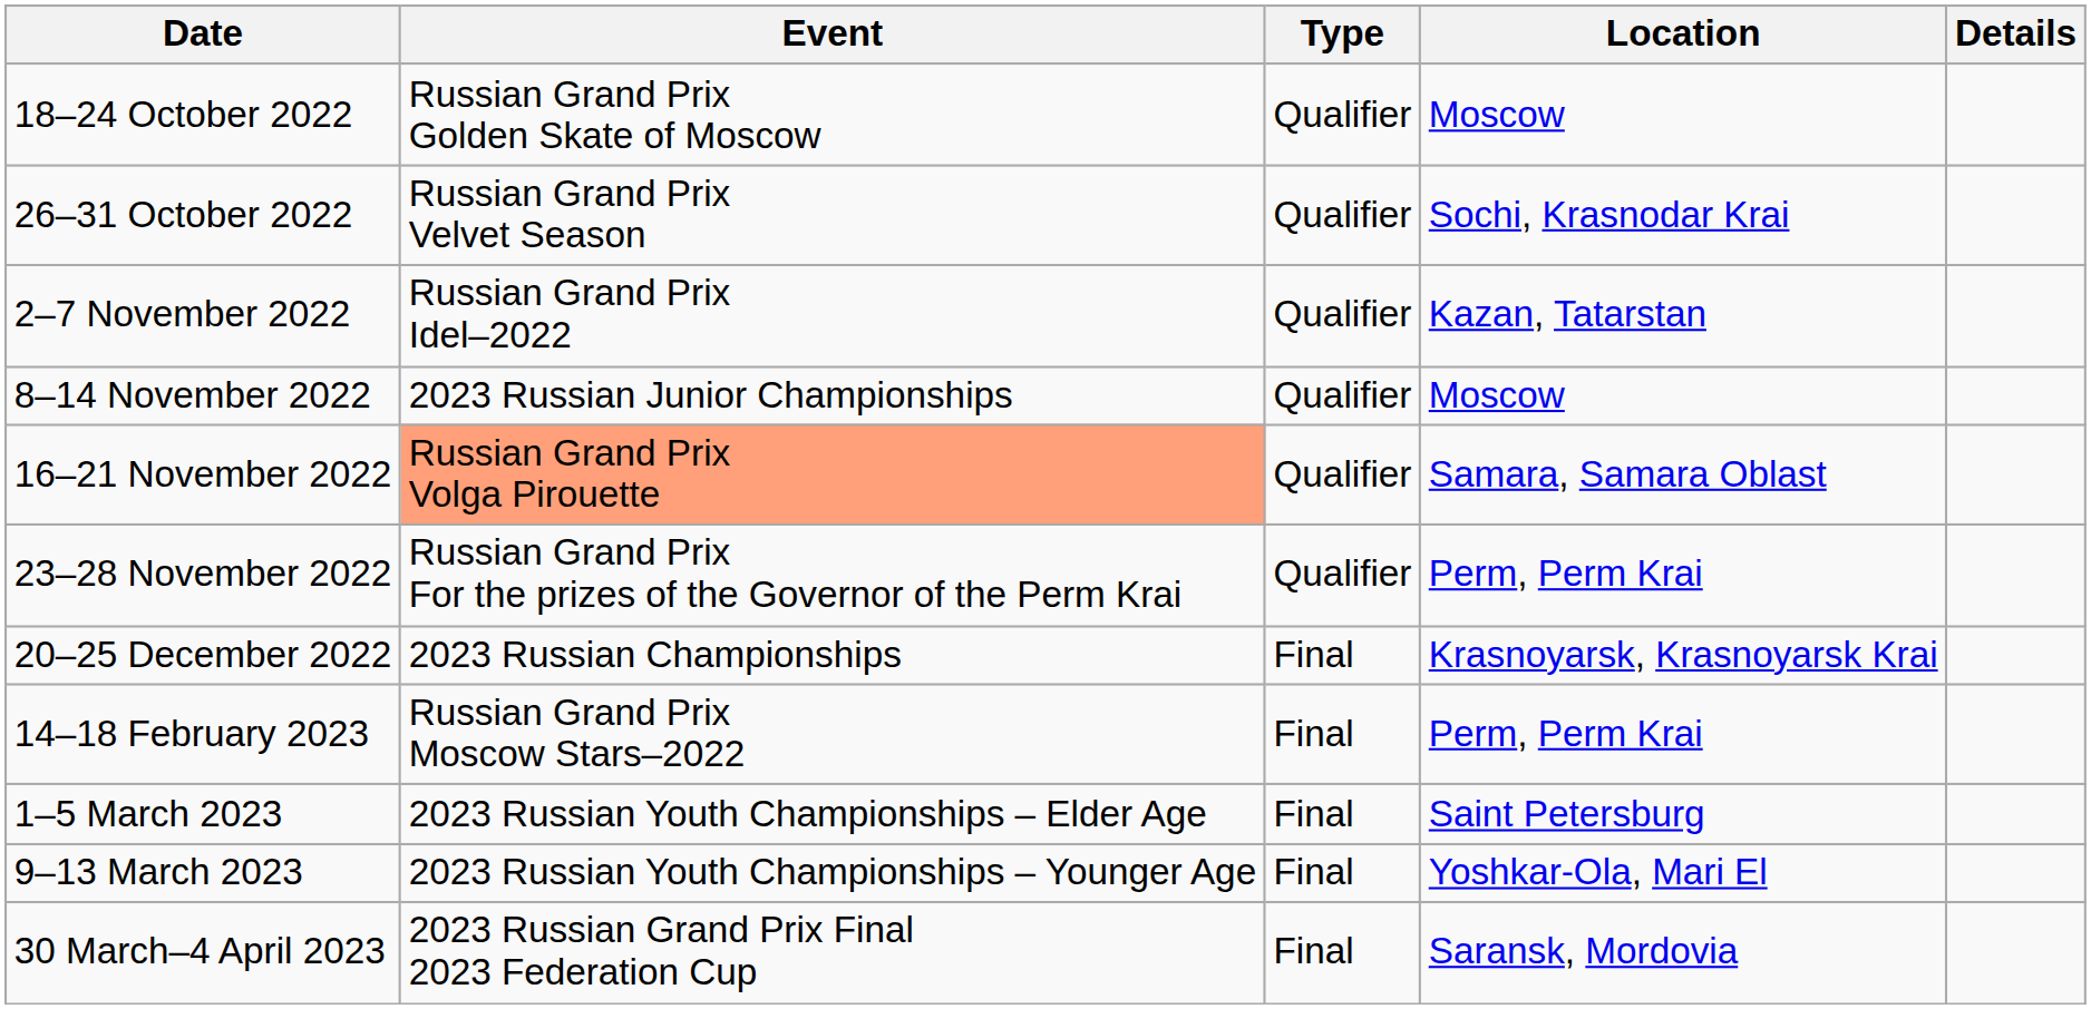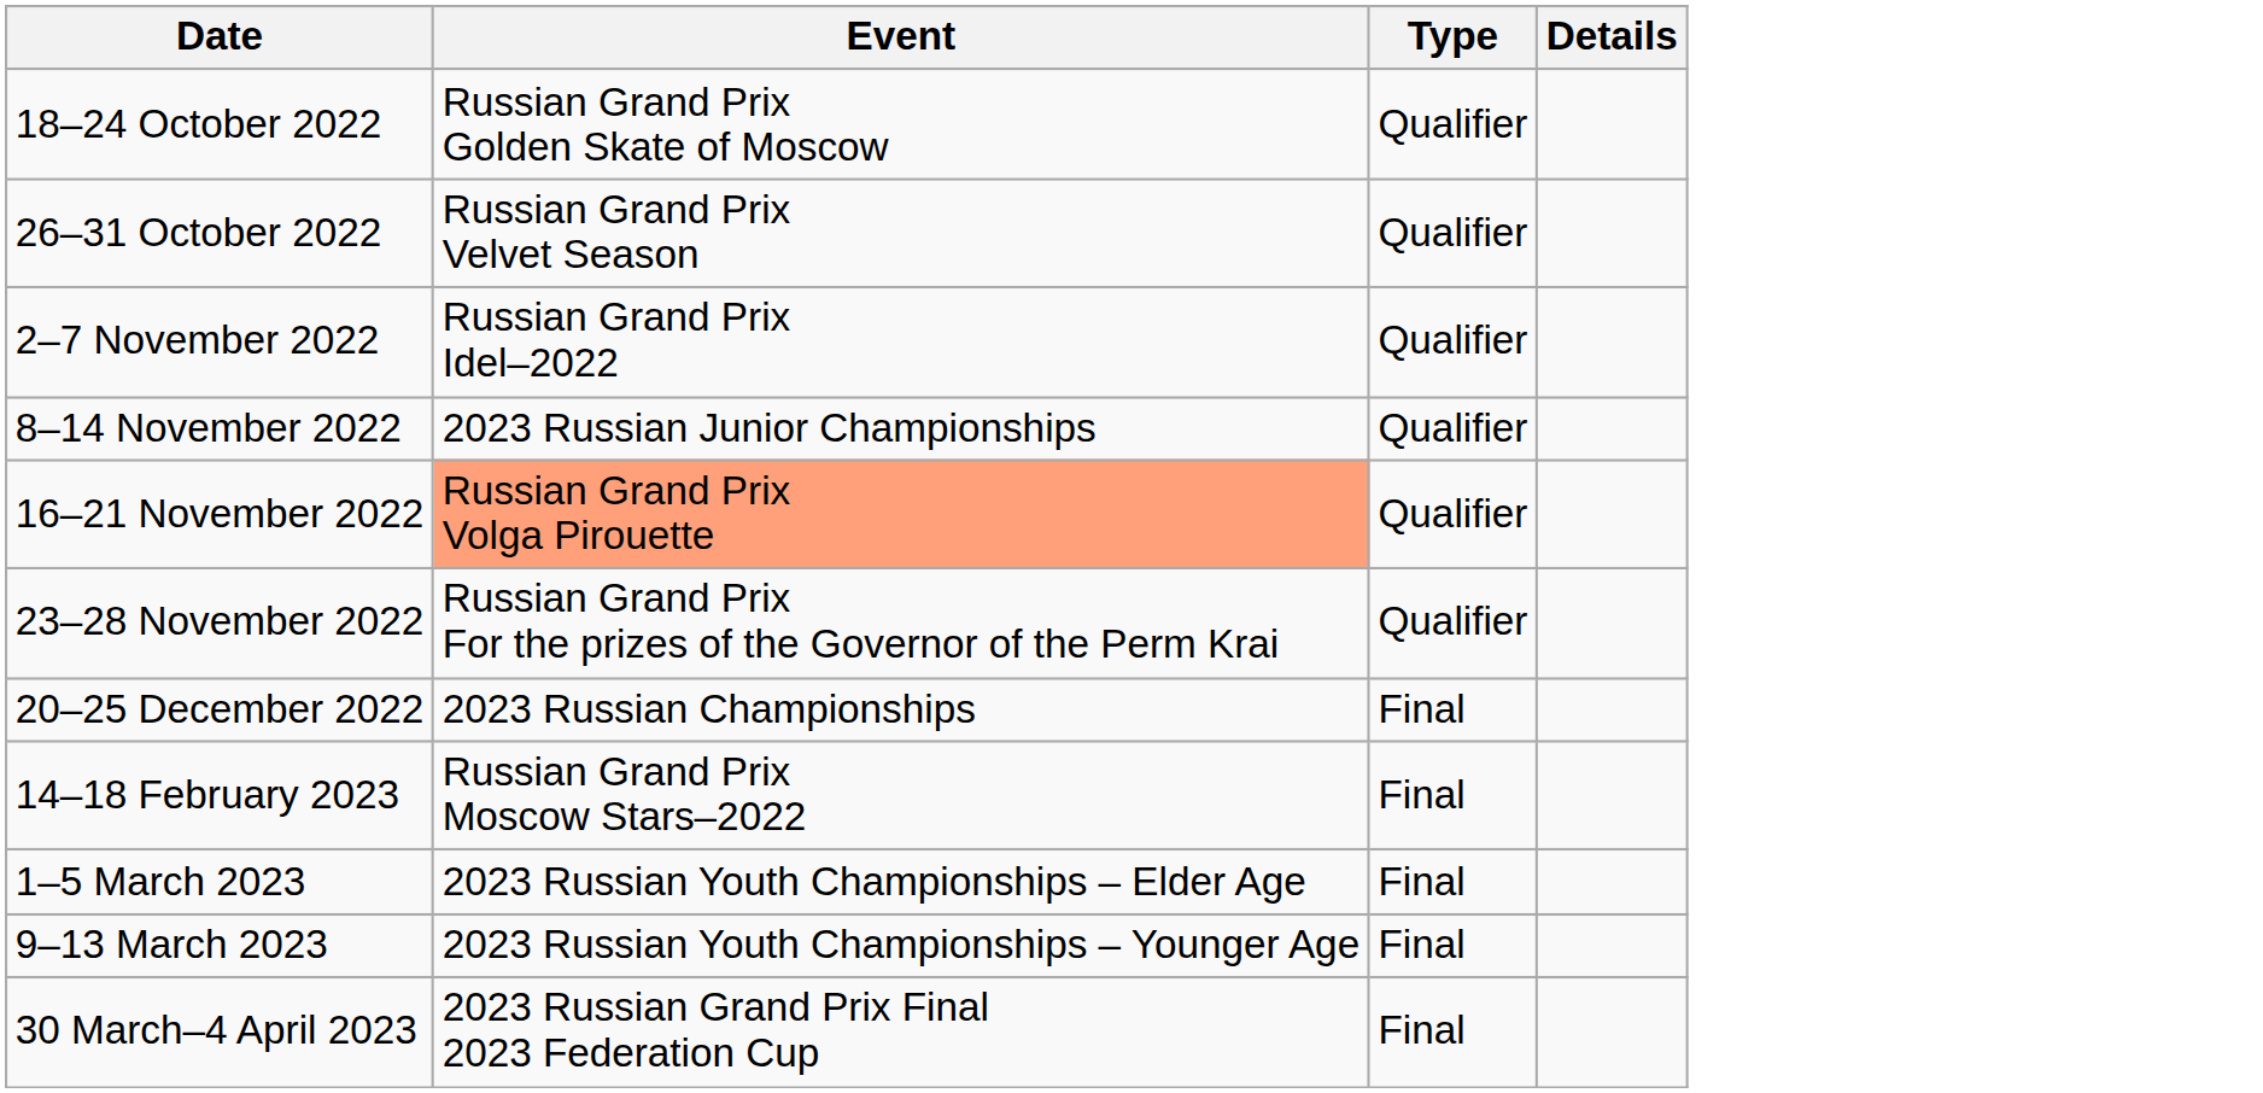- column: Location | Moscow | Sochi, Krasnodar Krai | Kazan, Tatarstan | Moscow | Samara, Samara Oblast | Perm, Perm Krai | Krasnoyarsk, Krasnoyarsk Krai | Perm, Perm Krai | Saint Petersburg | Yoshkar-Ola, Mari El | Saransk, Mordovia
